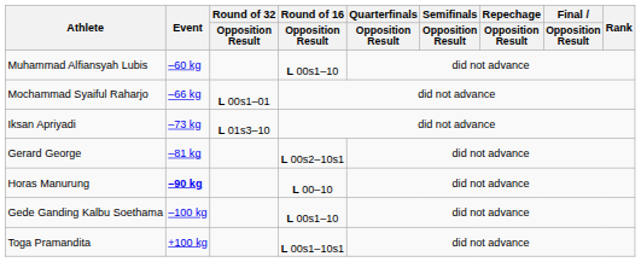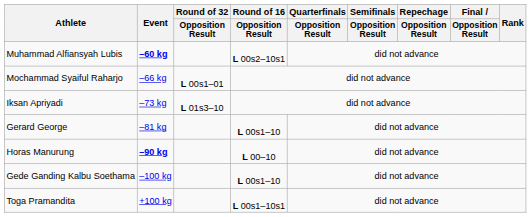Muhammad Alfiansyah Lubis | Event: normal -> bold
Muhammad Alfiansyah Lubis | Round of 16 / Opposition Result: L 00s1–10 -> L 00s2–10s1
Gerard George | Round of 16 / Opposition Result: L 00s2–10s1 -> L 00s1–10
